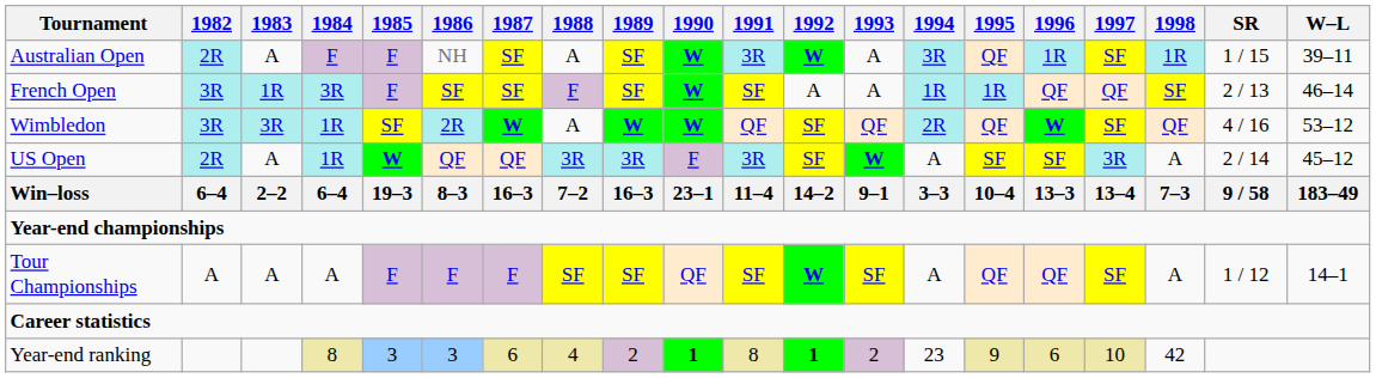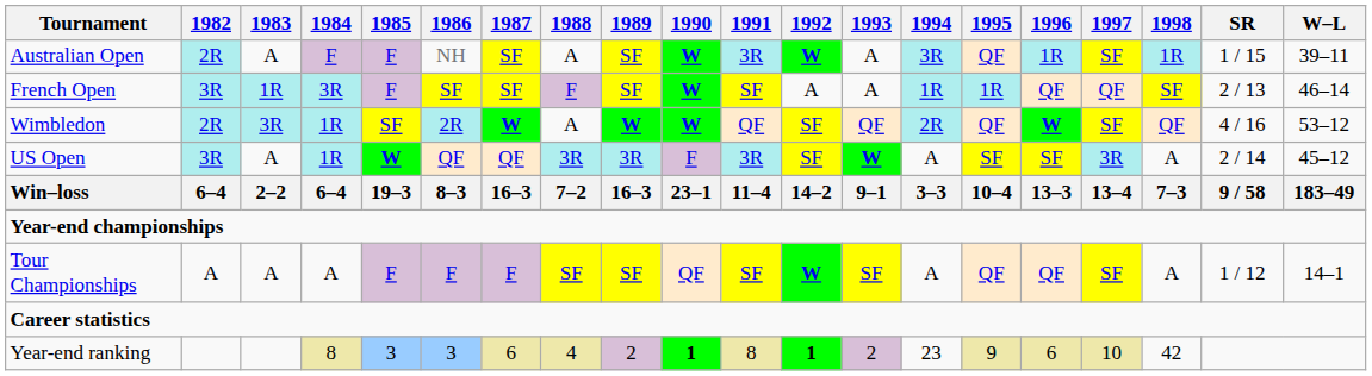Wimbledon | 1982: 3R -> 2R
US Open | 1982: 2R -> 3R
